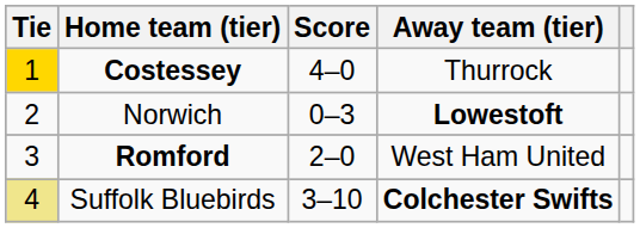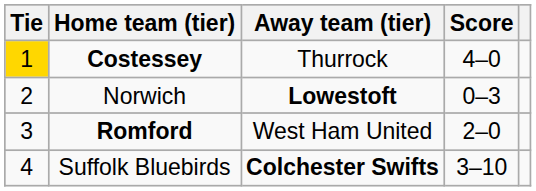columns swapped: Score <-> Away team (tier)
Suffolk Bluebirds | Tie: khaki background -> no background
